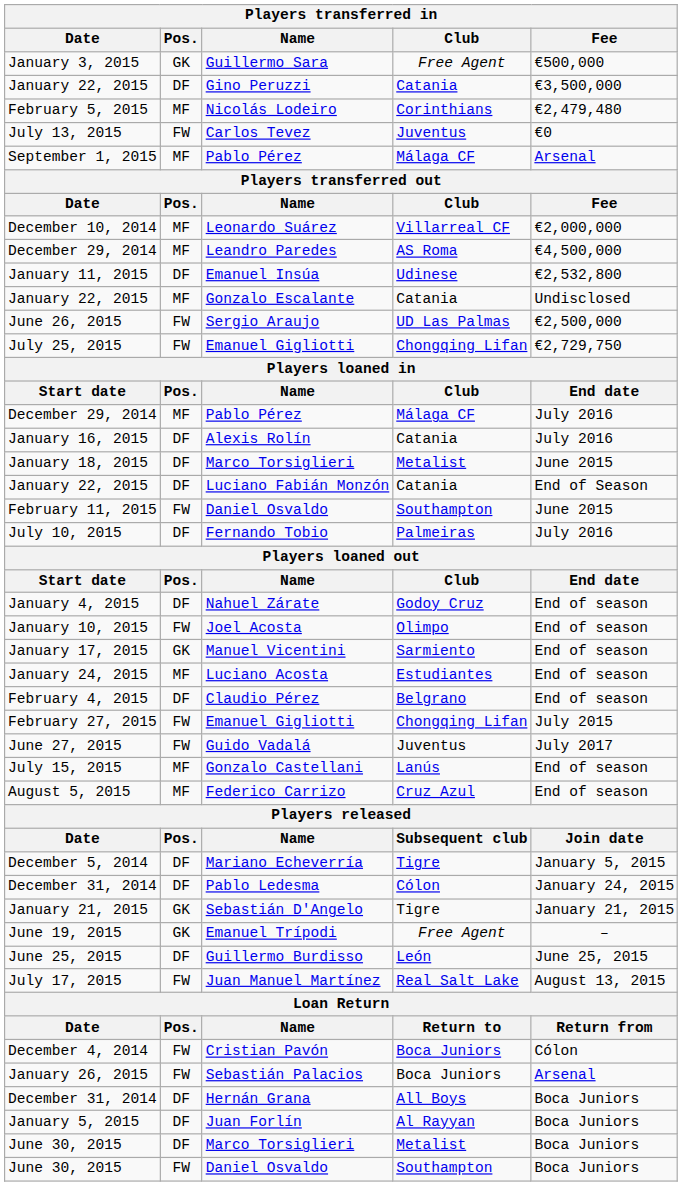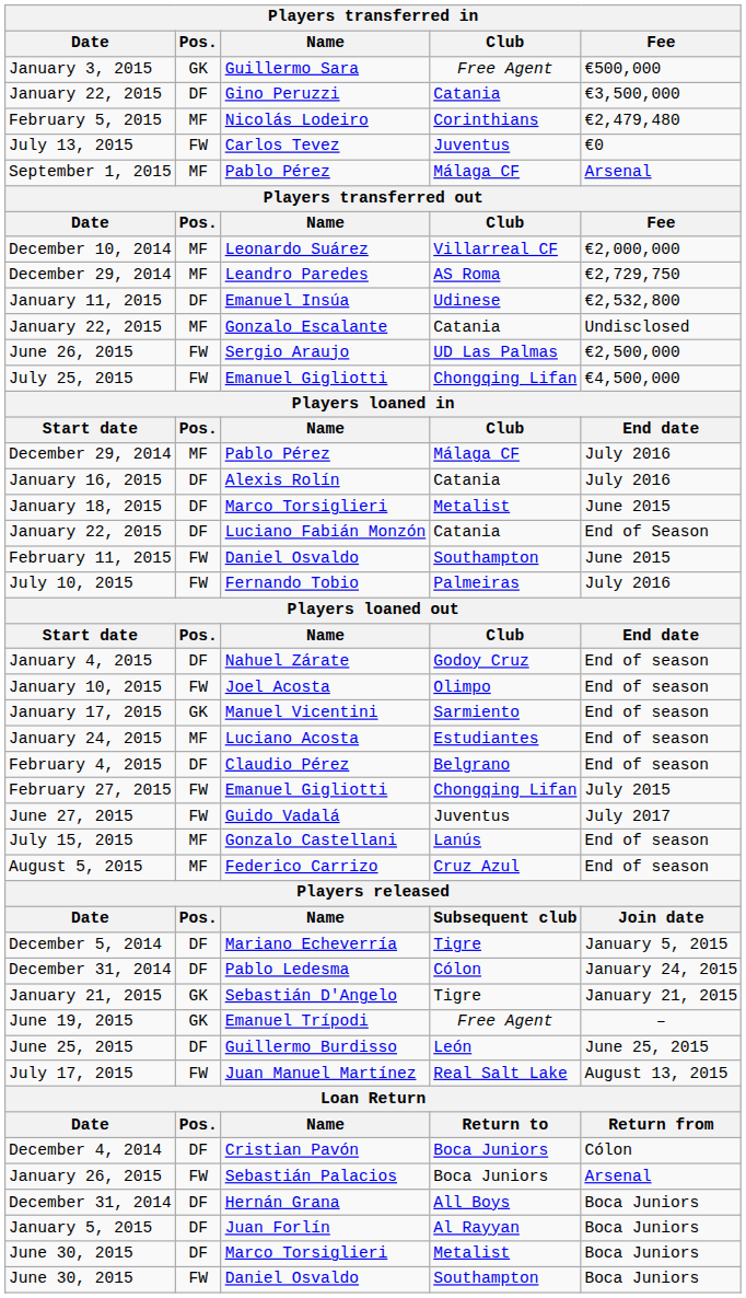Leandro Paredes | Players transferred in / Fee: €4,500,000 -> €2,729,750
July 25, 2015 / Emanuel Gigliotti | Players transferred in / Fee: €2,729,750 -> €4,500,000
Fernando Tobio | Players transferred in / Pos.: DF -> FW
Cristian Pavón | Players transferred in / Pos.: FW -> DF
